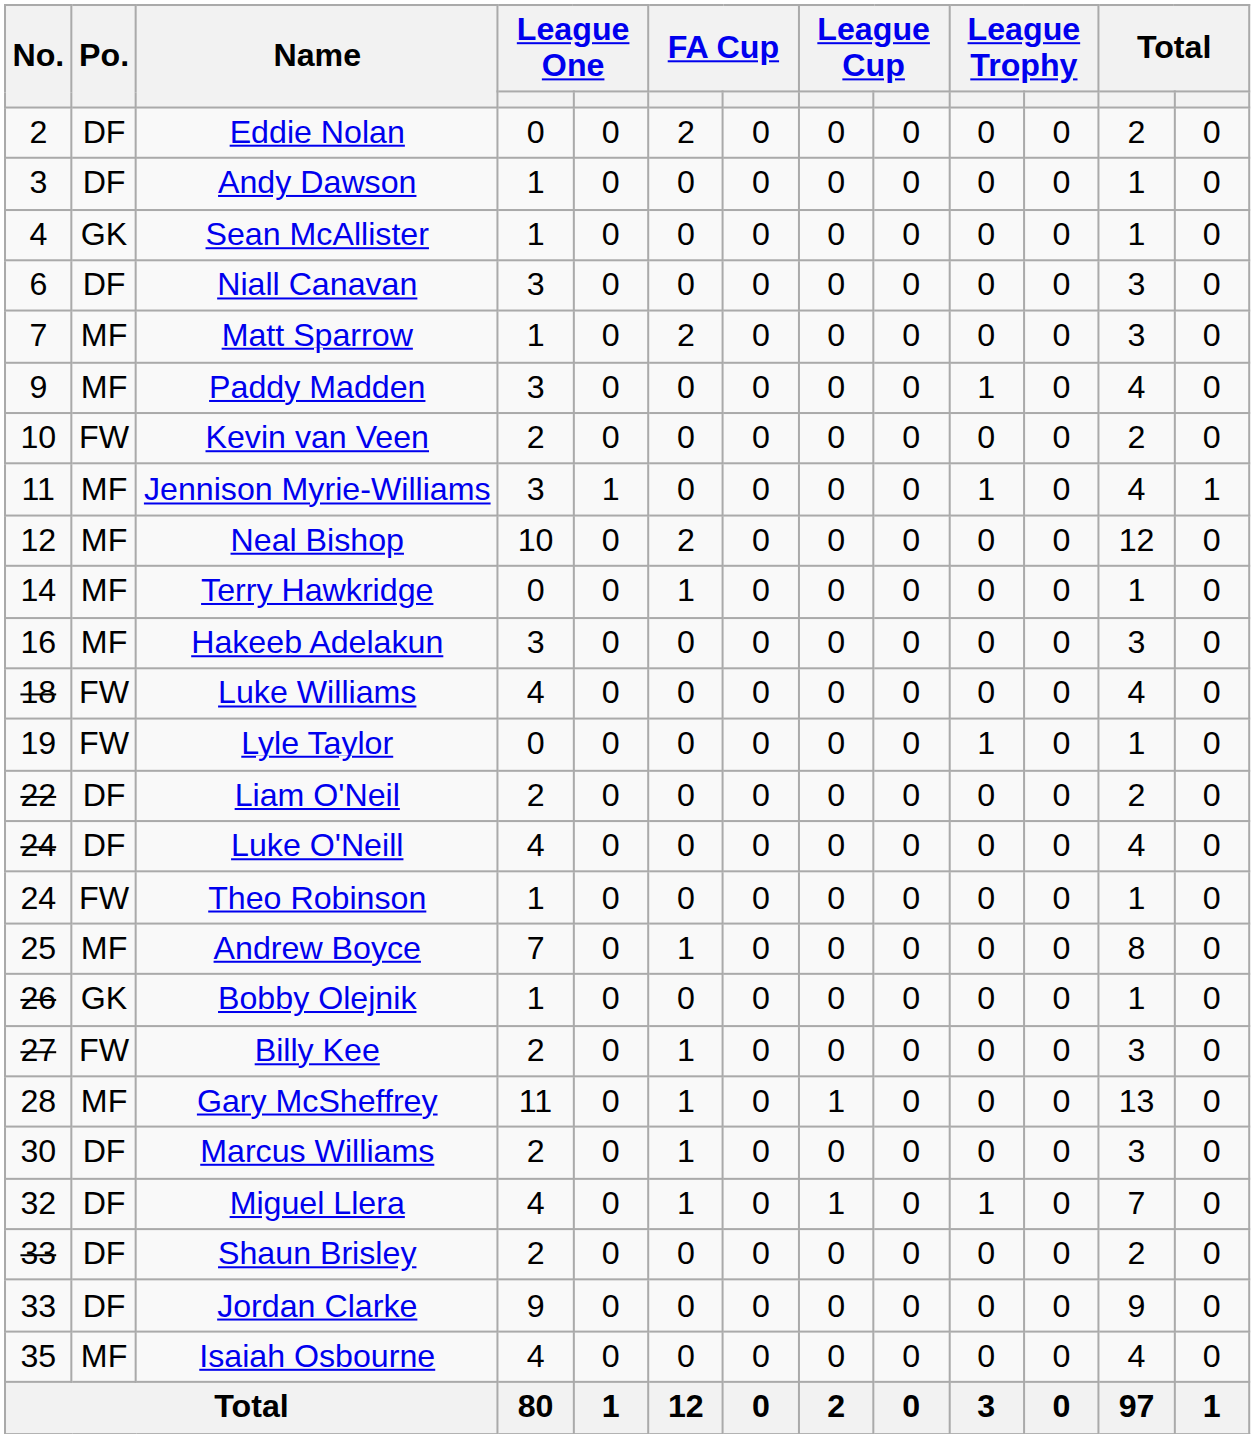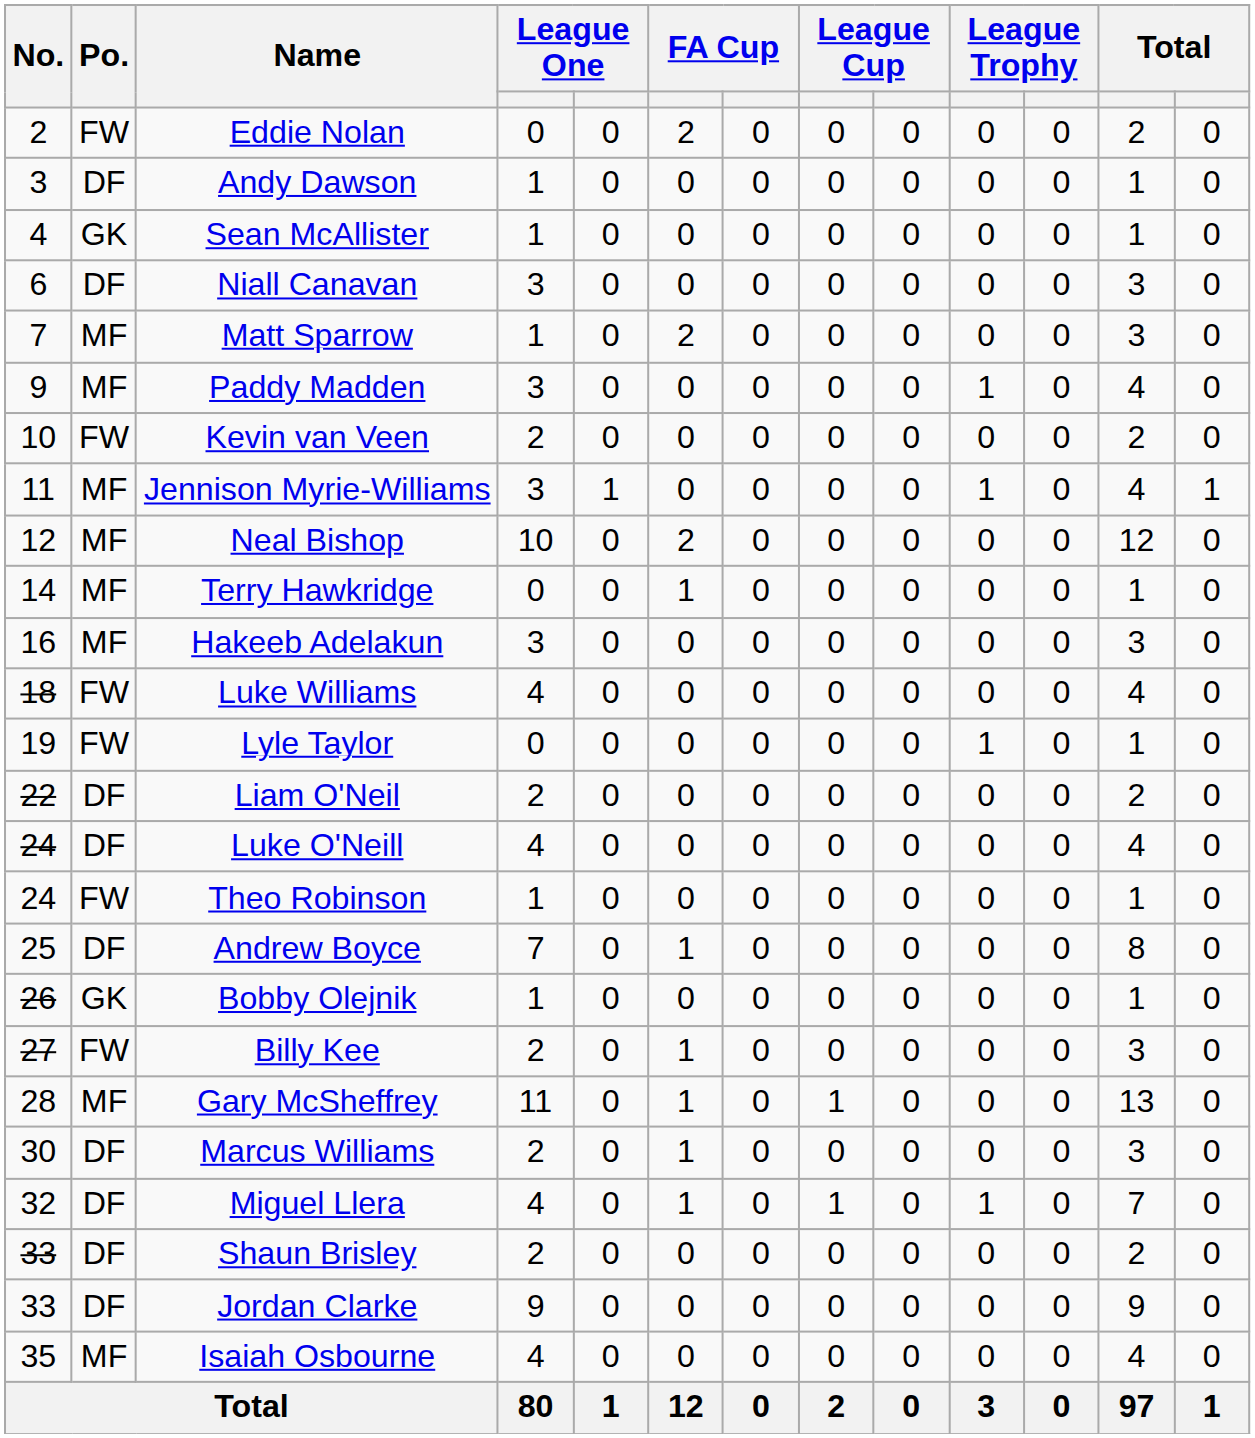Eddie Nolan | Po.: DF -> FW
Andrew Boyce | Po.: MF -> DF
